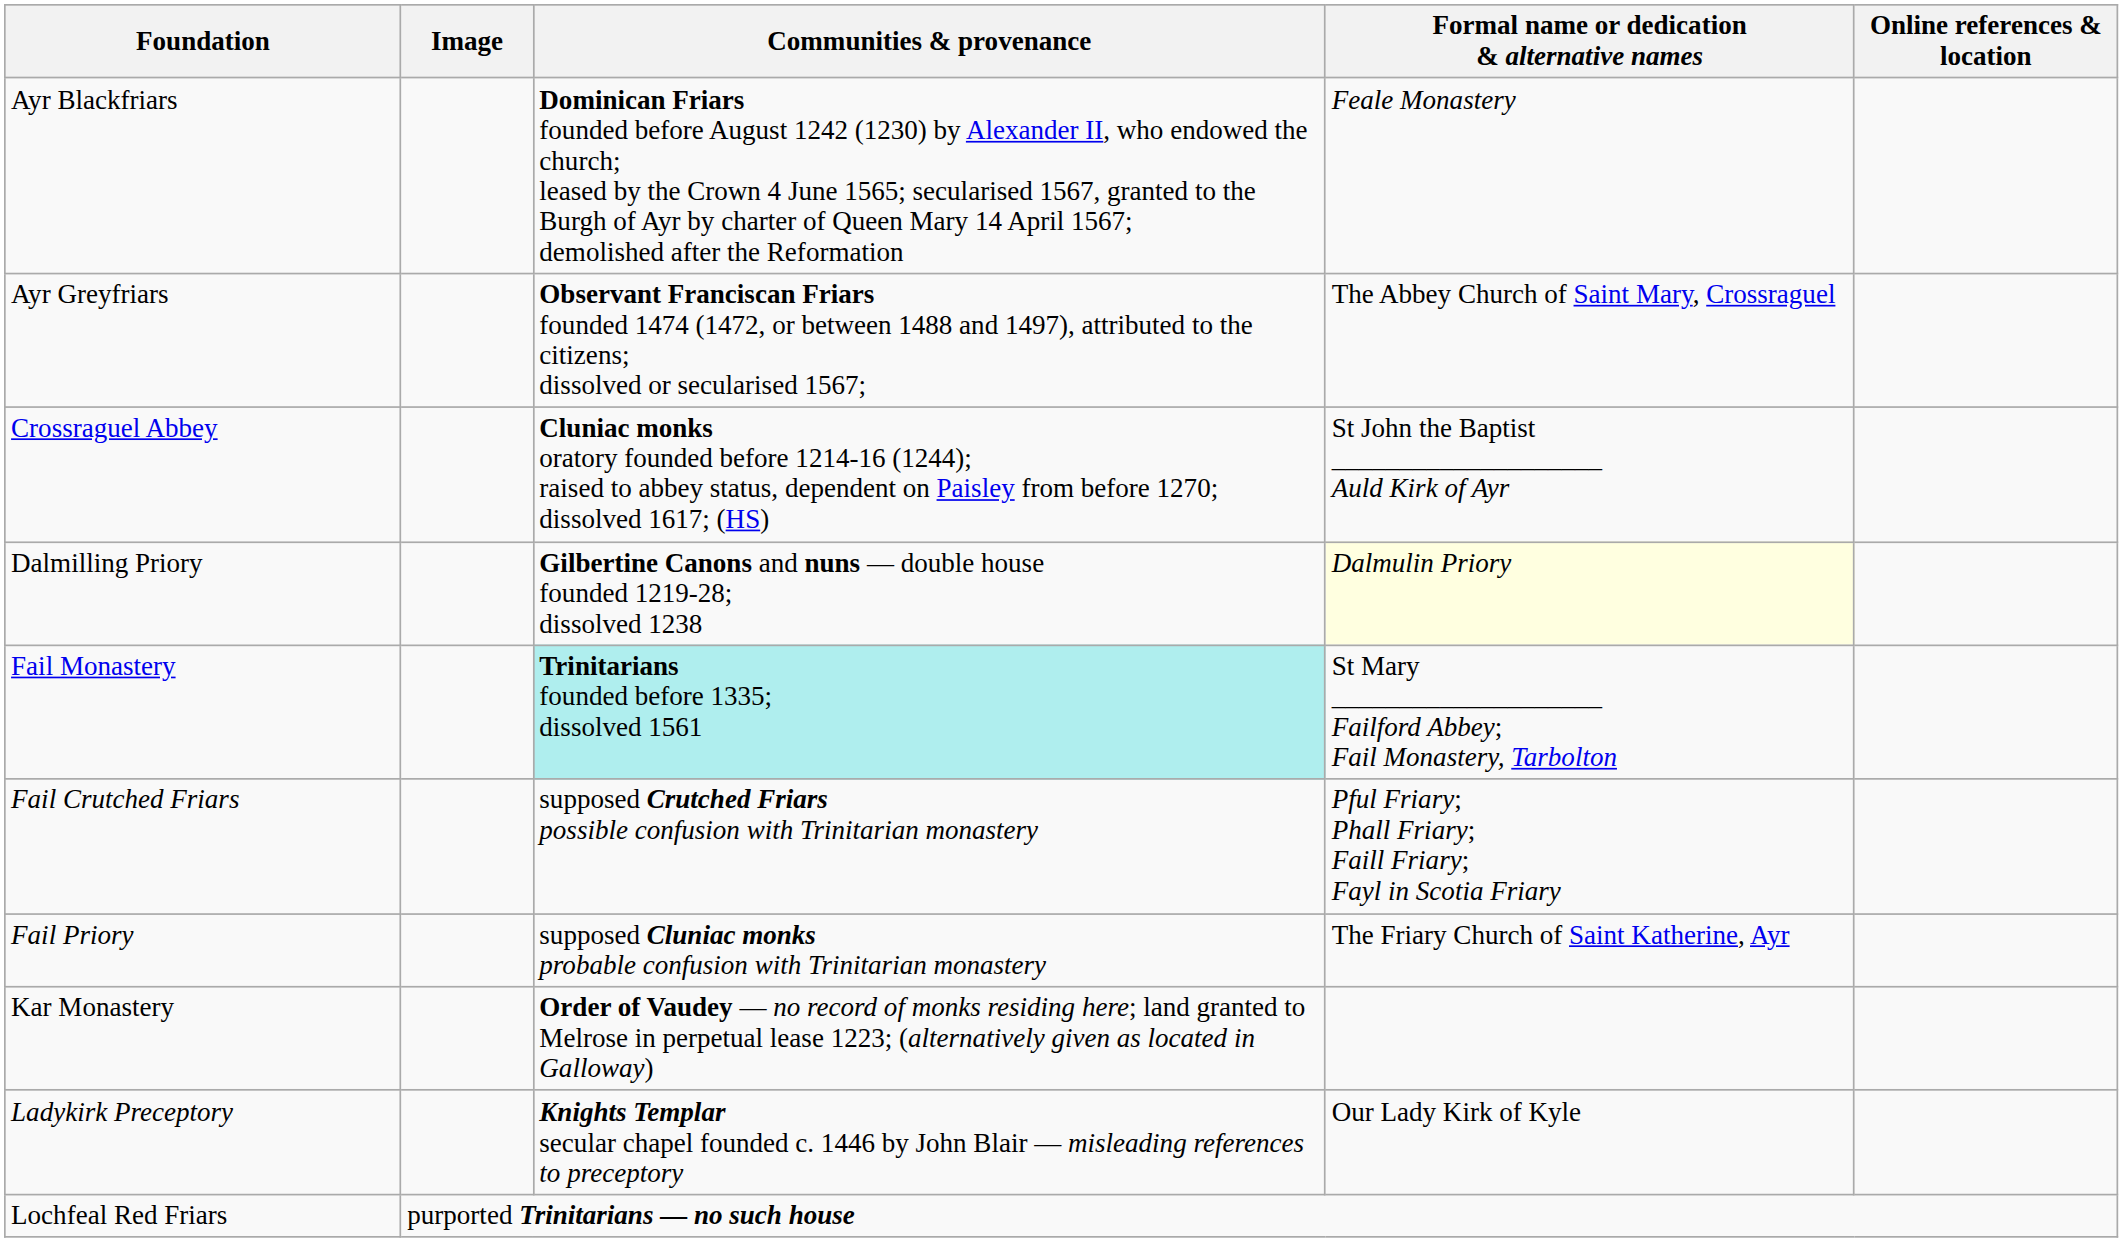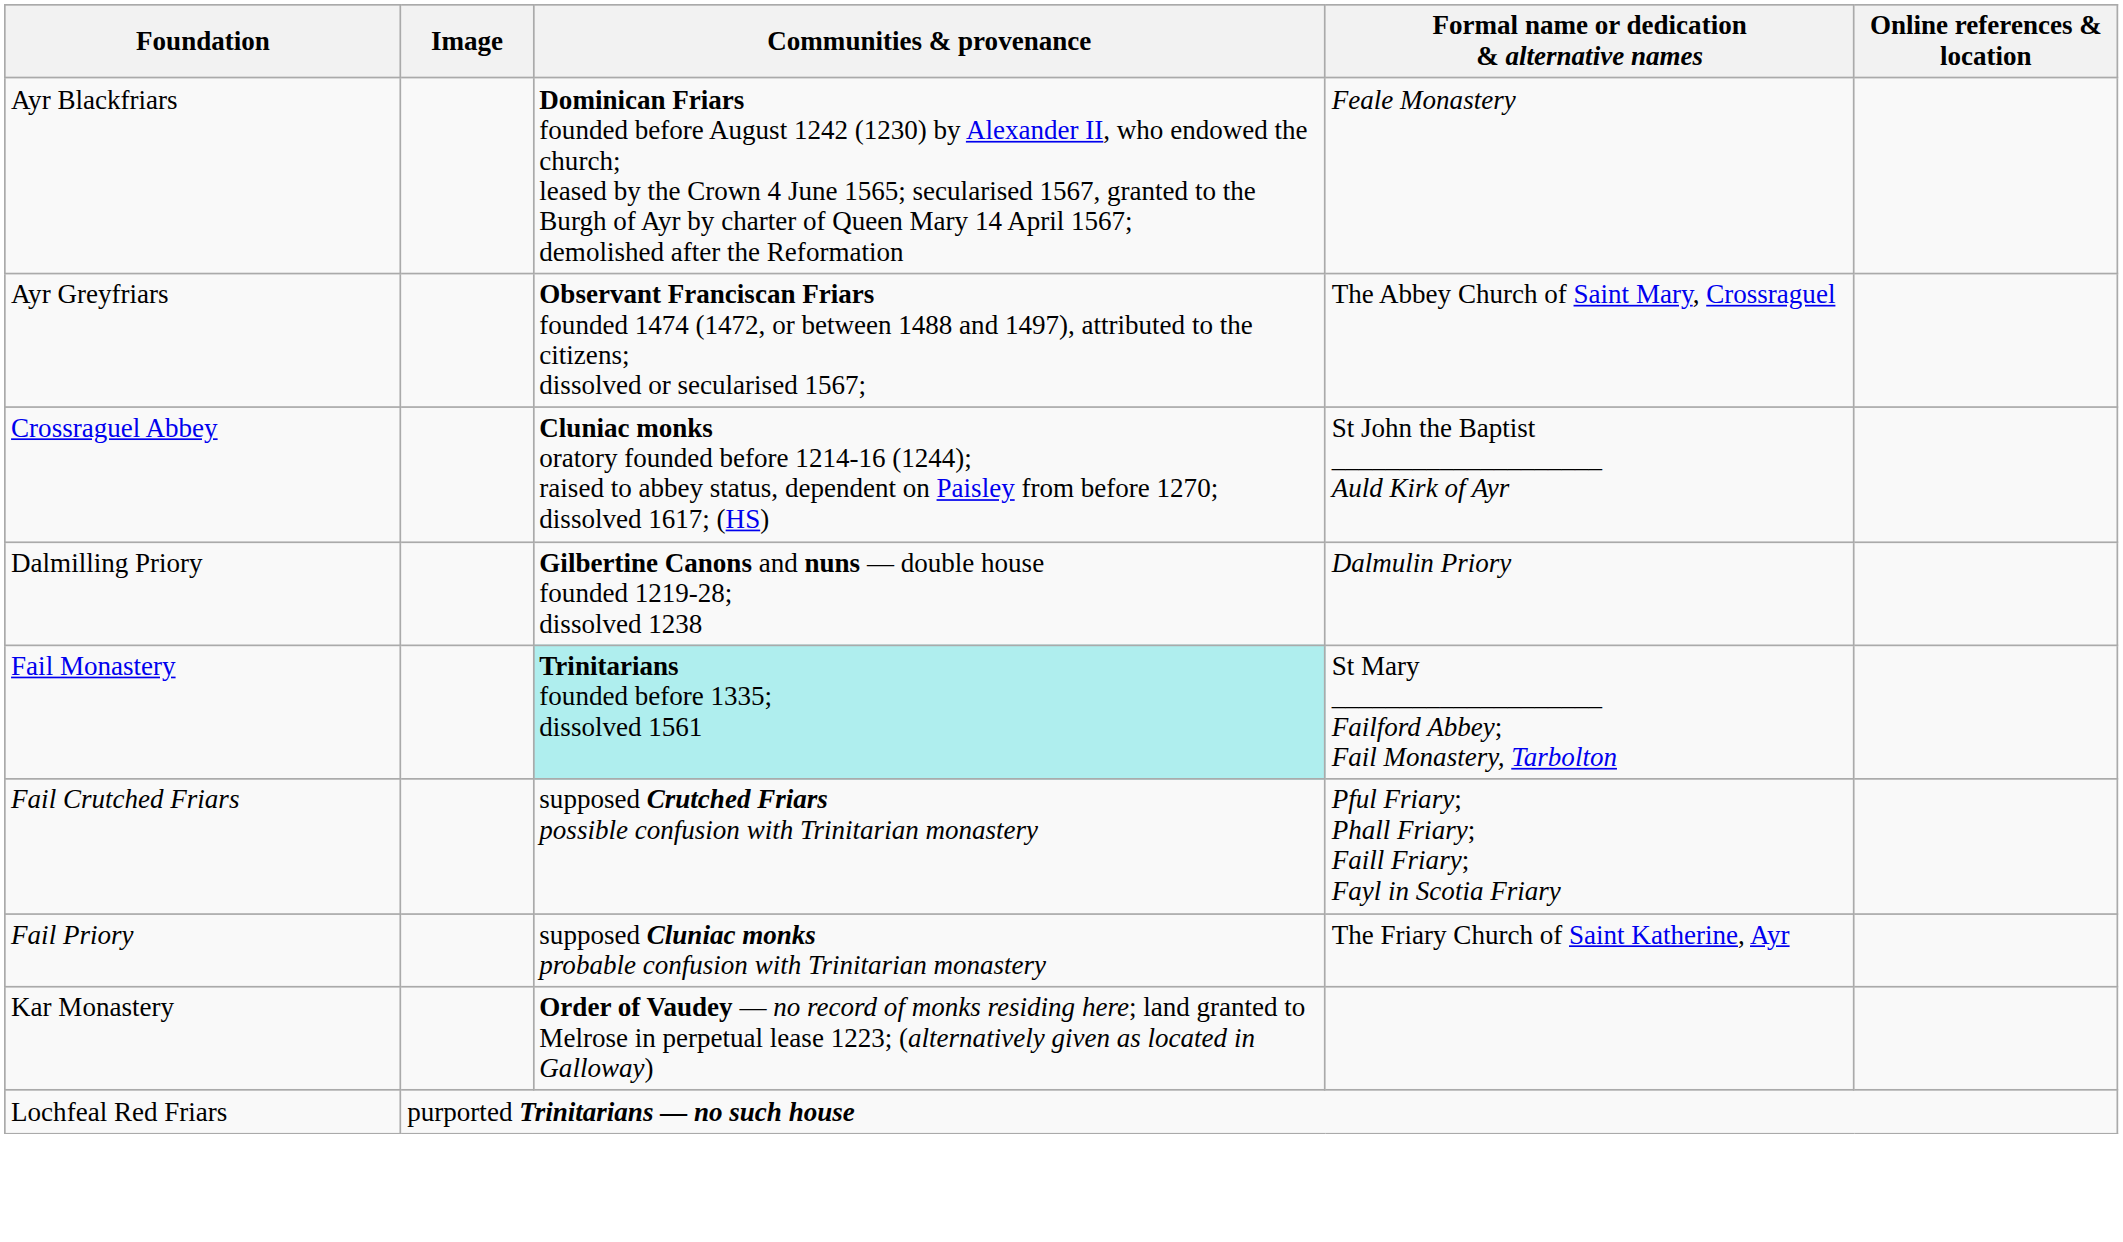Dalmilling Priory | Formal name or dedication & alternative names: lightyellow background -> no background
- row: Ladykirk Preceptory | Knights Templar secular chapel founded c. 1446 by John Blair — misleading references to preceptory | Our Lady Kirk of Kyle
